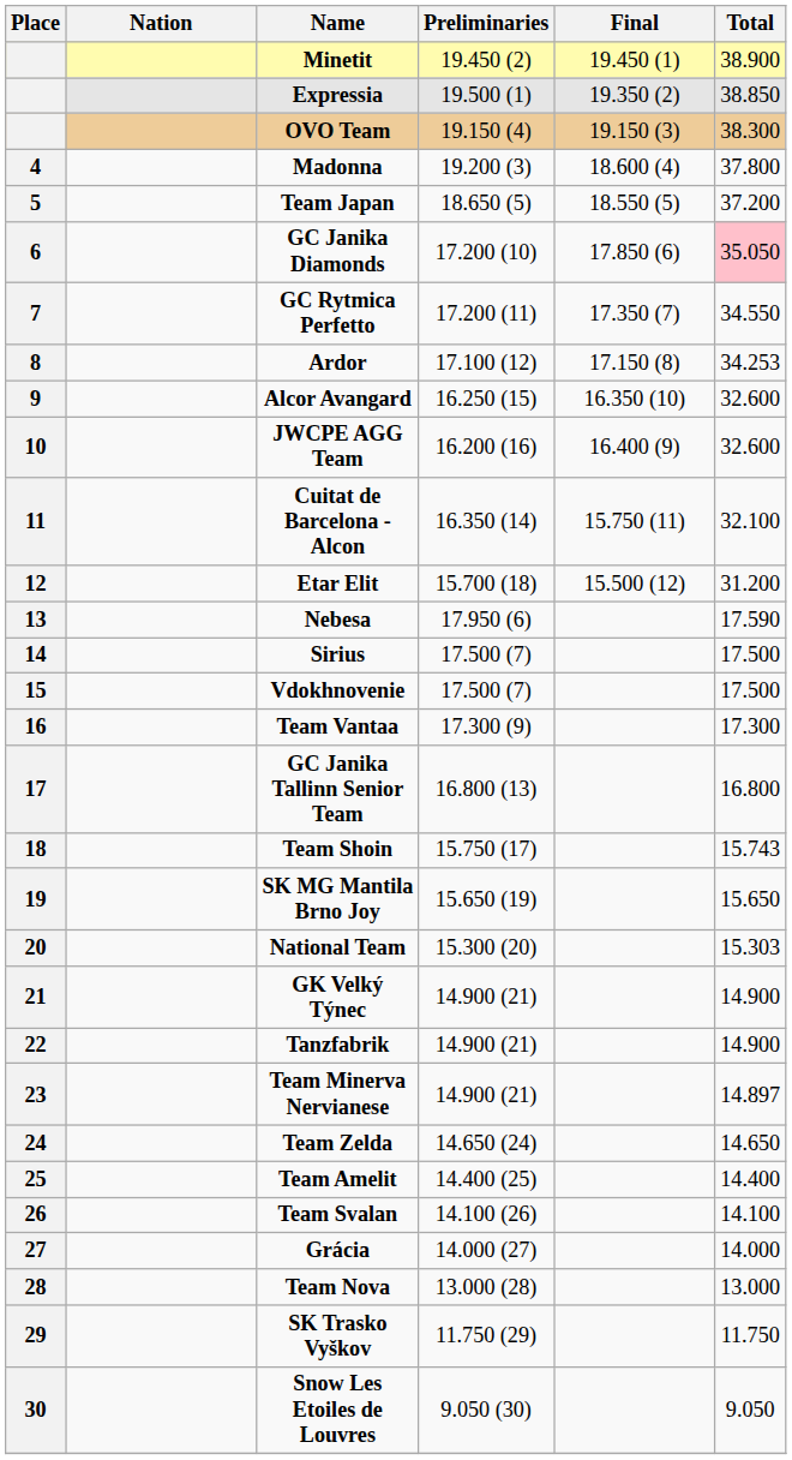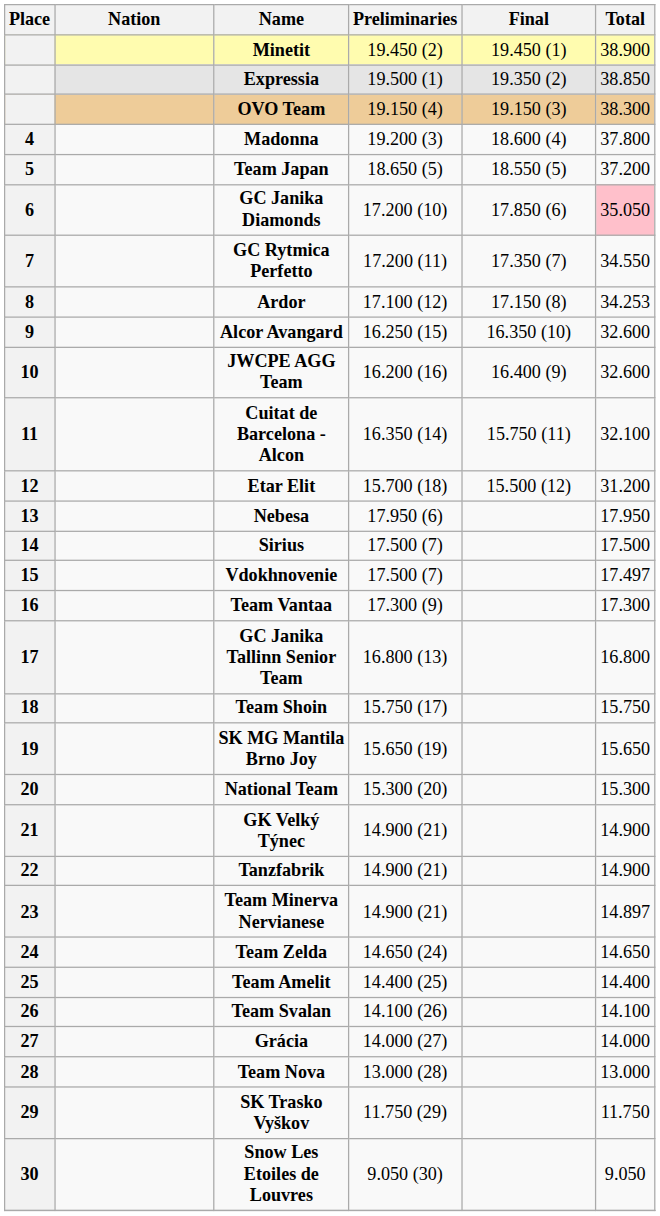Nebesa | Total: 17.590 -> 17.950
Vdokhnovenie | Total: 17.500 -> 17.497
Team Shoin | Total: 15.743 -> 15.750
National Team | Total: 15.303 -> 15.300
